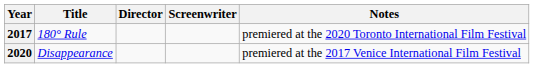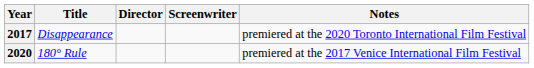2017 | Title: 180° Rule -> Disappearance
2020 | Title: Disappearance -> 180° Rule
